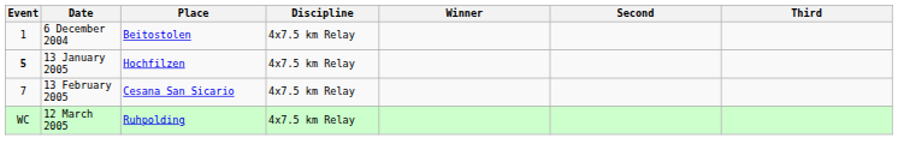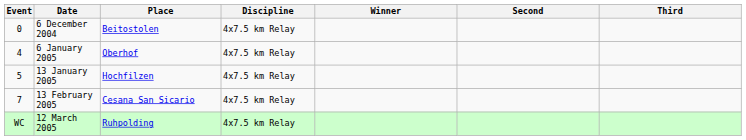6 December 2004 | Event: 1 -> 0
+ row: 4 | 6 January 2005 | Oberhof | 4x7.5 km Relay
13 January 2005 | Event: bold -> normal
